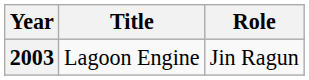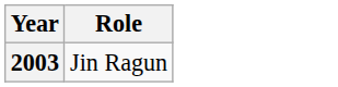- column: Title | Lagoon Engine
